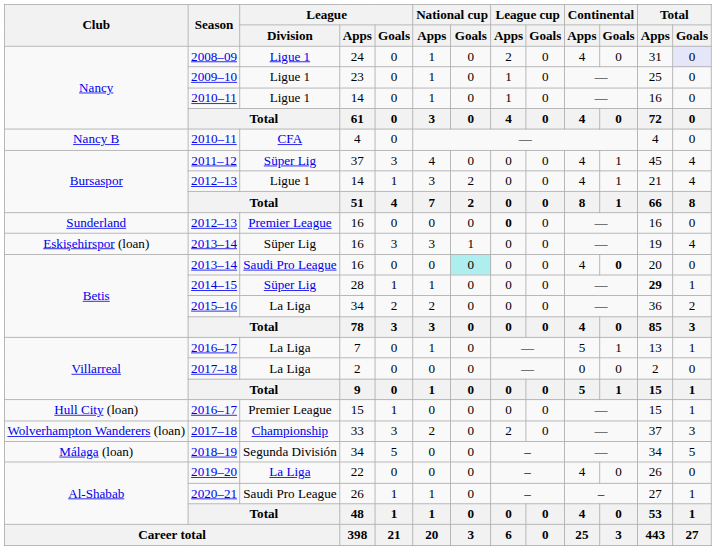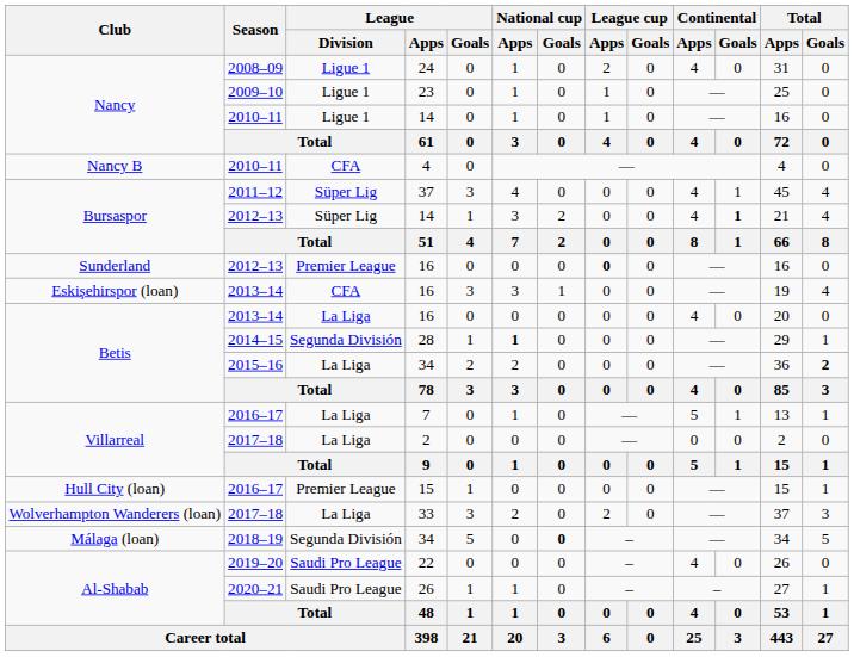24 | Total / Goals: lavender background -> no background
Bursaspor / 14 | League / Division: Ligue 1 -> Süper Lig
Bursaspor / 14 | Continental / Goals: normal -> bold
Eskişehirspor (loan) / 16 | League / Division: Süper Lig -> CFA
Betis / 16 | League / Division: Saudi Pro League -> La Liga
Betis / 16 | National cup / Goals: paleturquoise background -> no background
Betis / 16 | Continental / Goals: bold -> normal
28 | League / Division: Süper Lig -> Segunda División
28 | National cup / Apps: normal -> bold
28 | Total / Apps: bold -> normal
Betis / 34 | Total / Goals: normal -> bold
33 | League / Division: Championship -> La Liga
Málaga (loan) / 34 | National cup / Goals: normal -> bold
22 | League / Division: La Liga -> Saudi Pro League
